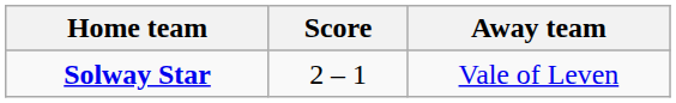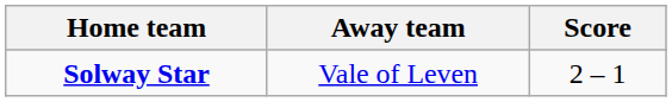columns swapped: Score <-> Away team
